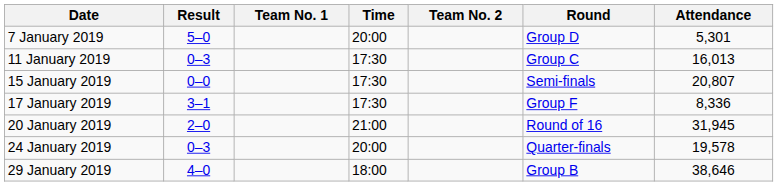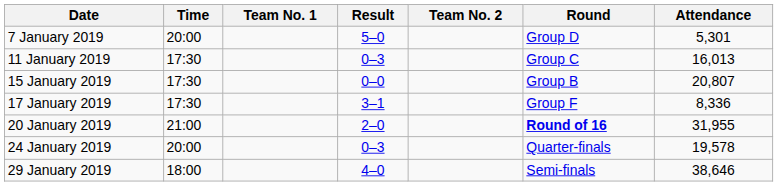columns swapped: Time <-> Result
15 January 2019 | Round: Semi-finals -> Group B
20 January 2019 | Round: normal -> bold
20 January 2019 | Attendance: 31,945 -> 31,955
29 January 2019 | Round: Group B -> Semi-finals
